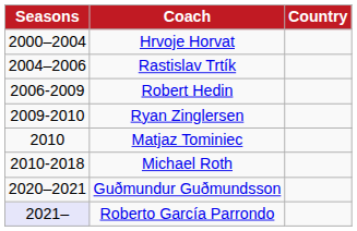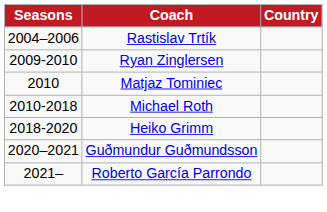- row: 2000–2004 | Hrvoje Horvat
- row: 2006-2009 | Robert Hedin
+ row: 2018-2020 | Heiko Grimm
Roberto García Parrondo | Seasons: lavender background -> no background
